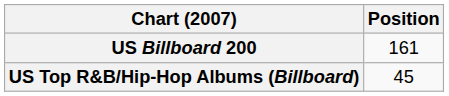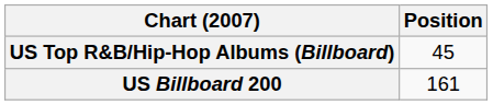rows swapped: US Billboard 200 <-> US Top R&B/Hip-Hop Albums (Billboard)
